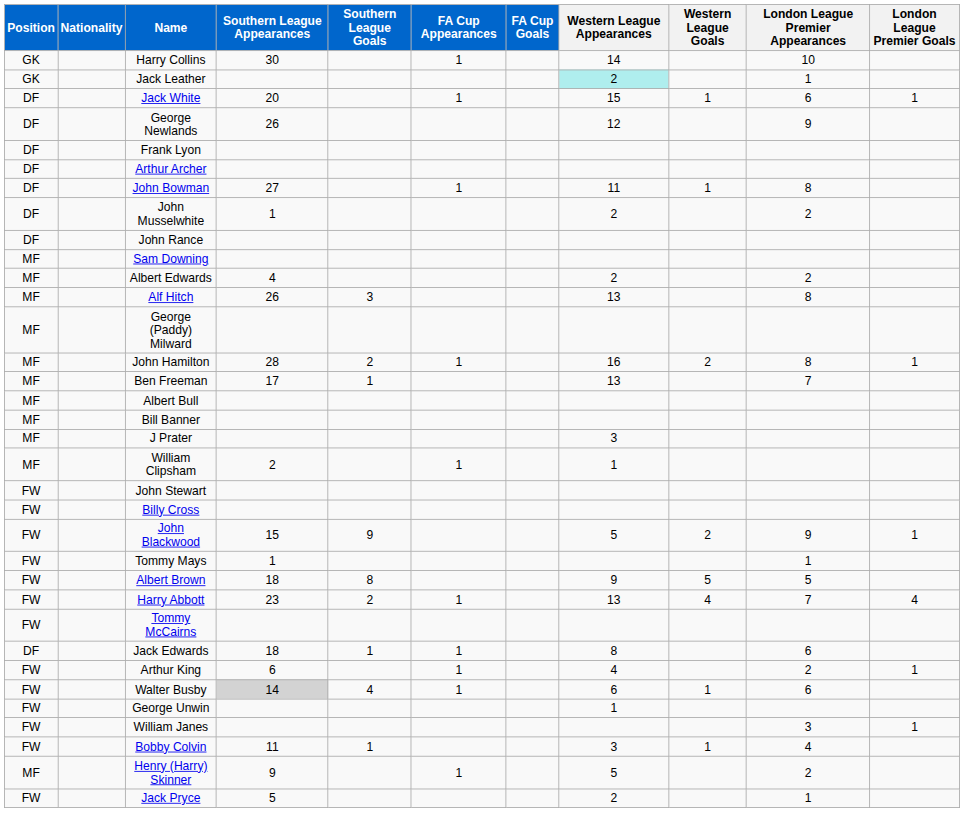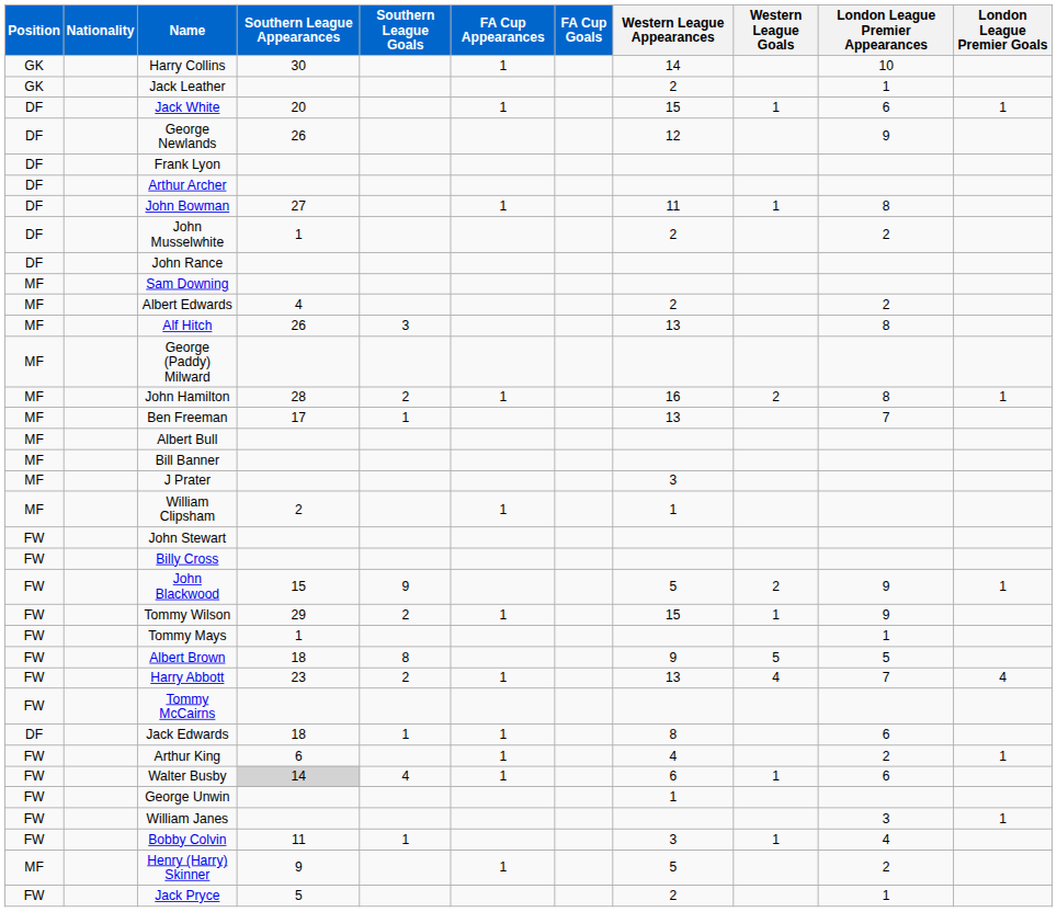Jack Leather | Western League Appearances: paleturquoise background -> no background
+ row: FW | Tommy Wilson | 29 | 2 | 1 | 15 | 1 | 9
